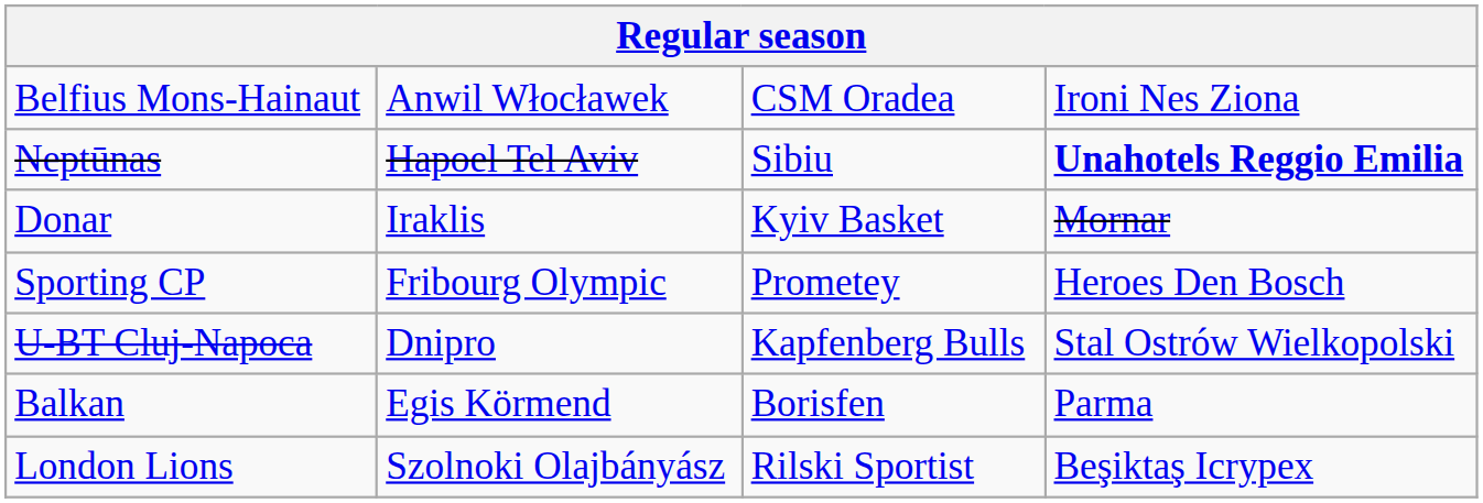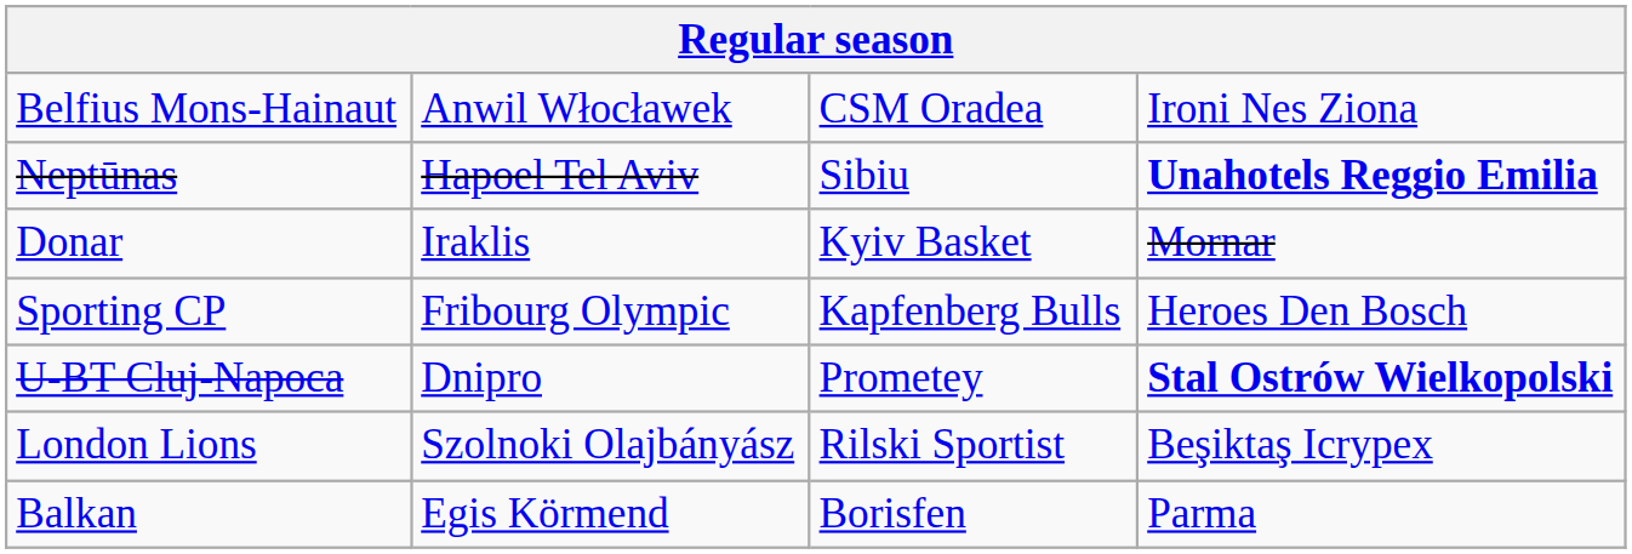Sporting CP | column 3: Prometey -> Kapfenberg Bulls
U-BT Cluj-Napoca | column 3: Kapfenberg Bulls -> Prometey
U-BT Cluj-Napoca | column 4: normal -> bold
rows swapped: Balkan <-> London Lions
